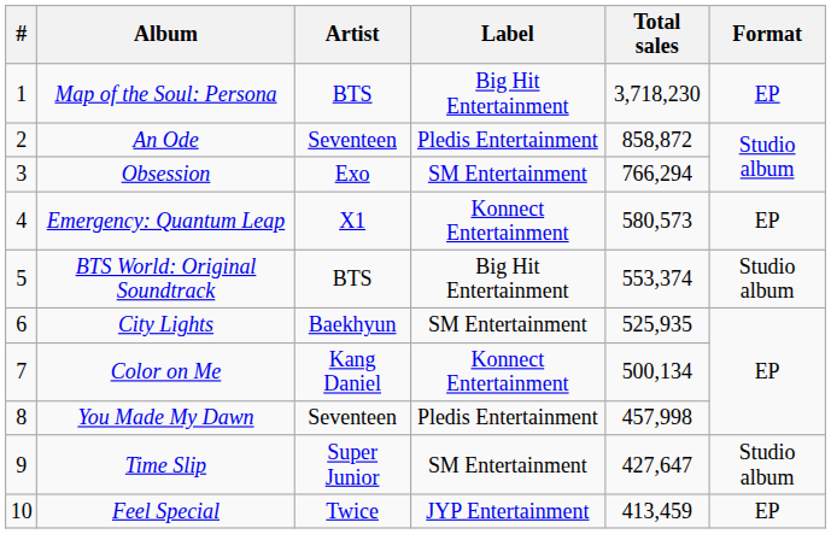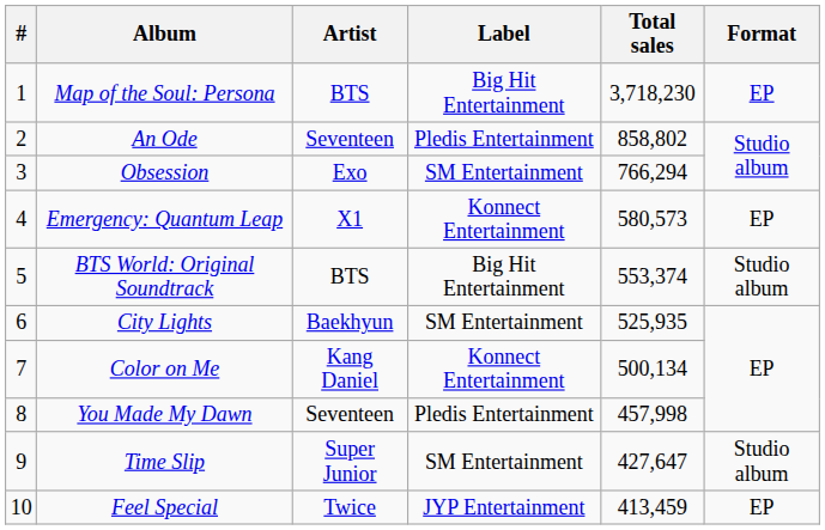An Ode | Total sales: 858,872 -> 858,802
